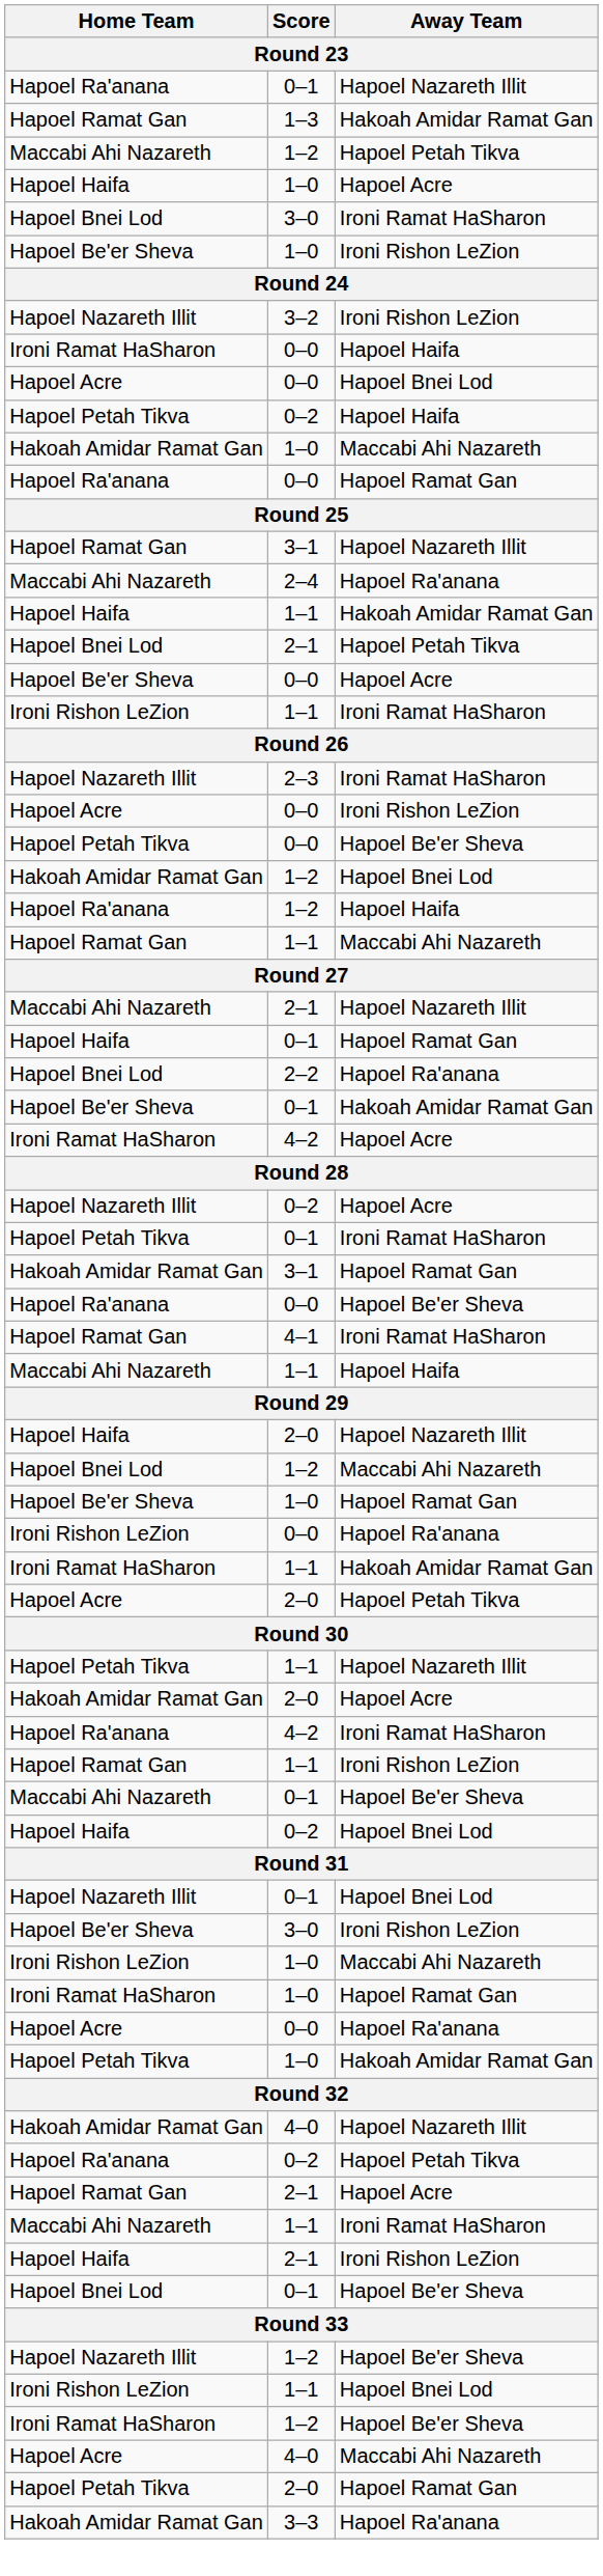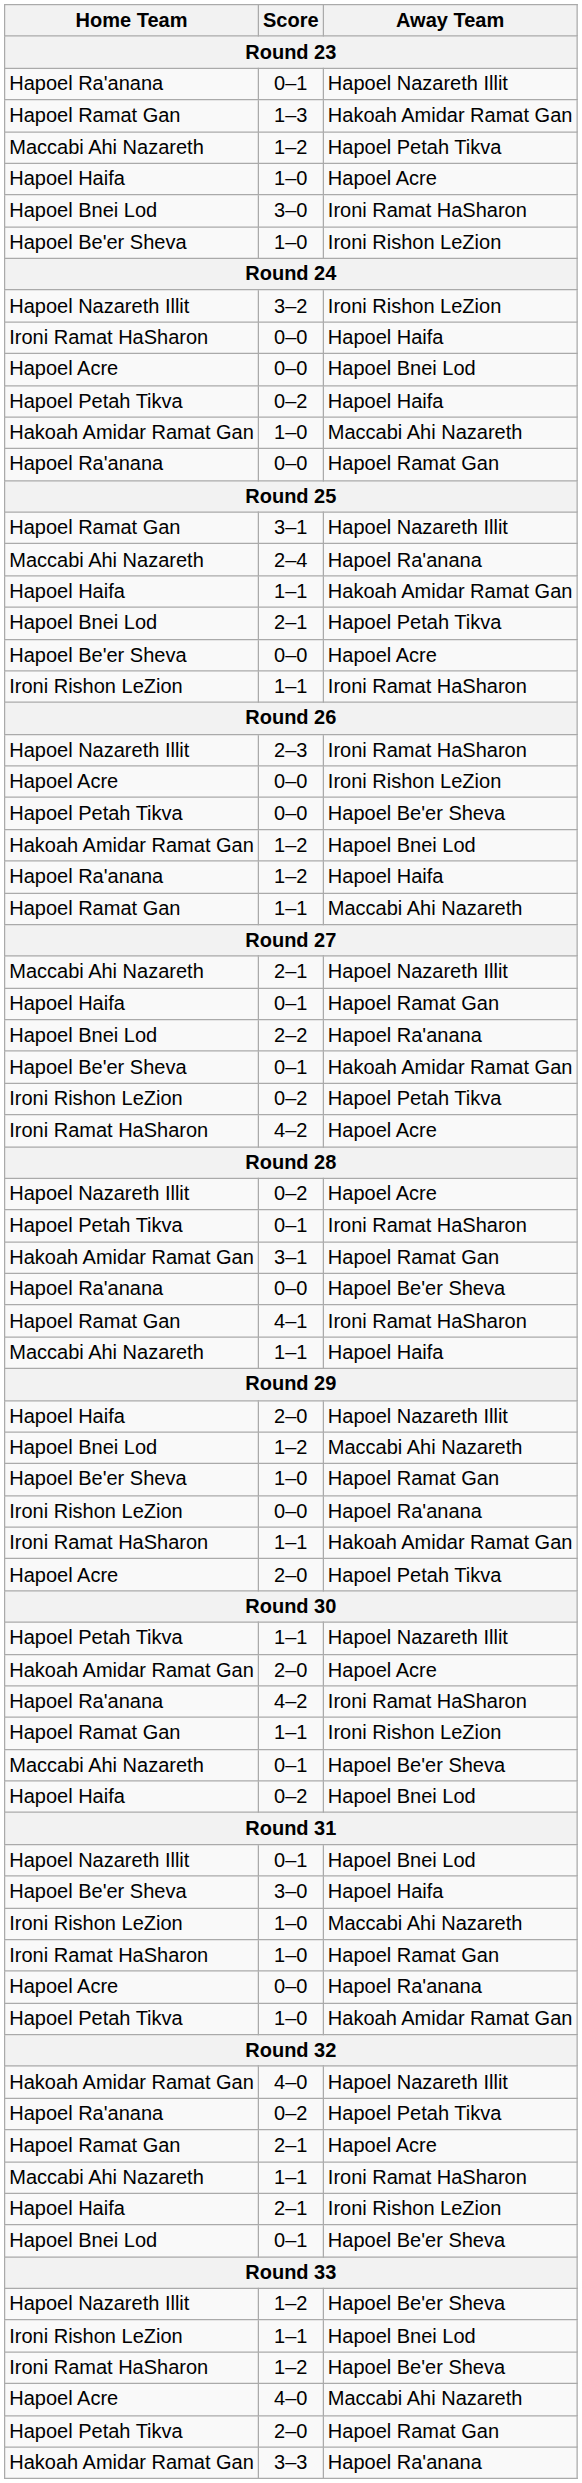+ row: Ironi Rishon LeZion | 0–2 | Hapoel Petah Tikva
Hapoel Be'er Sheva / 3–0 | Away Team: Ironi Rishon LeZion -> Hapoel Haifa
